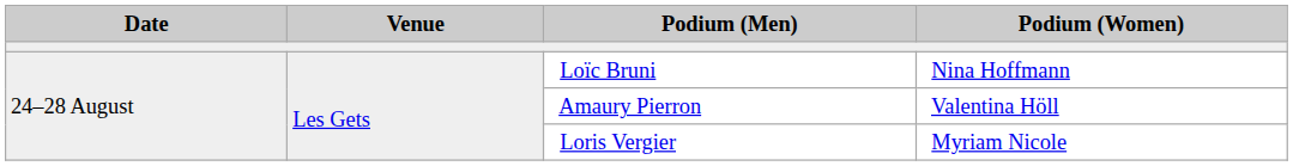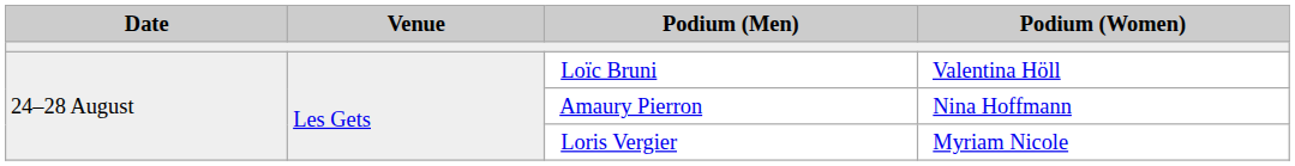Loïc Bruni | Podium (Women): Nina Hoffmann -> Valentina Höll
Amaury Pierron | Podium (Women): Valentina Höll -> Nina Hoffmann
